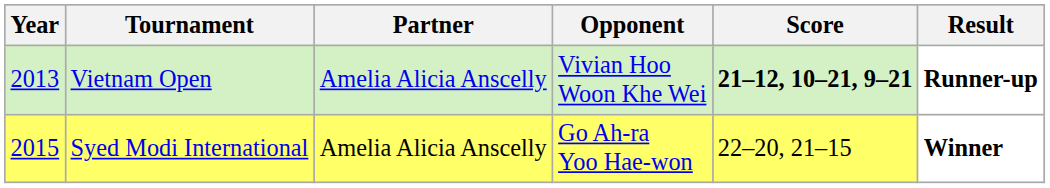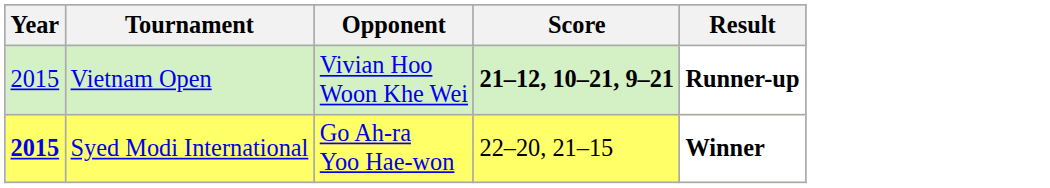- column: Partner | Amelia Alicia Anscelly | Amelia Alicia Anscelly
Vietnam Open | Year: 2013 -> 2015
Syed Modi International | Year: normal -> bold
